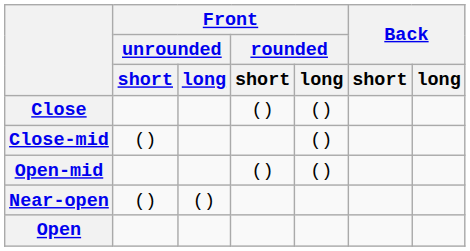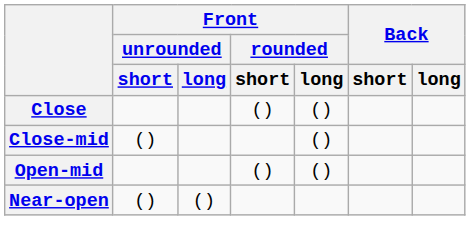- row: Open
